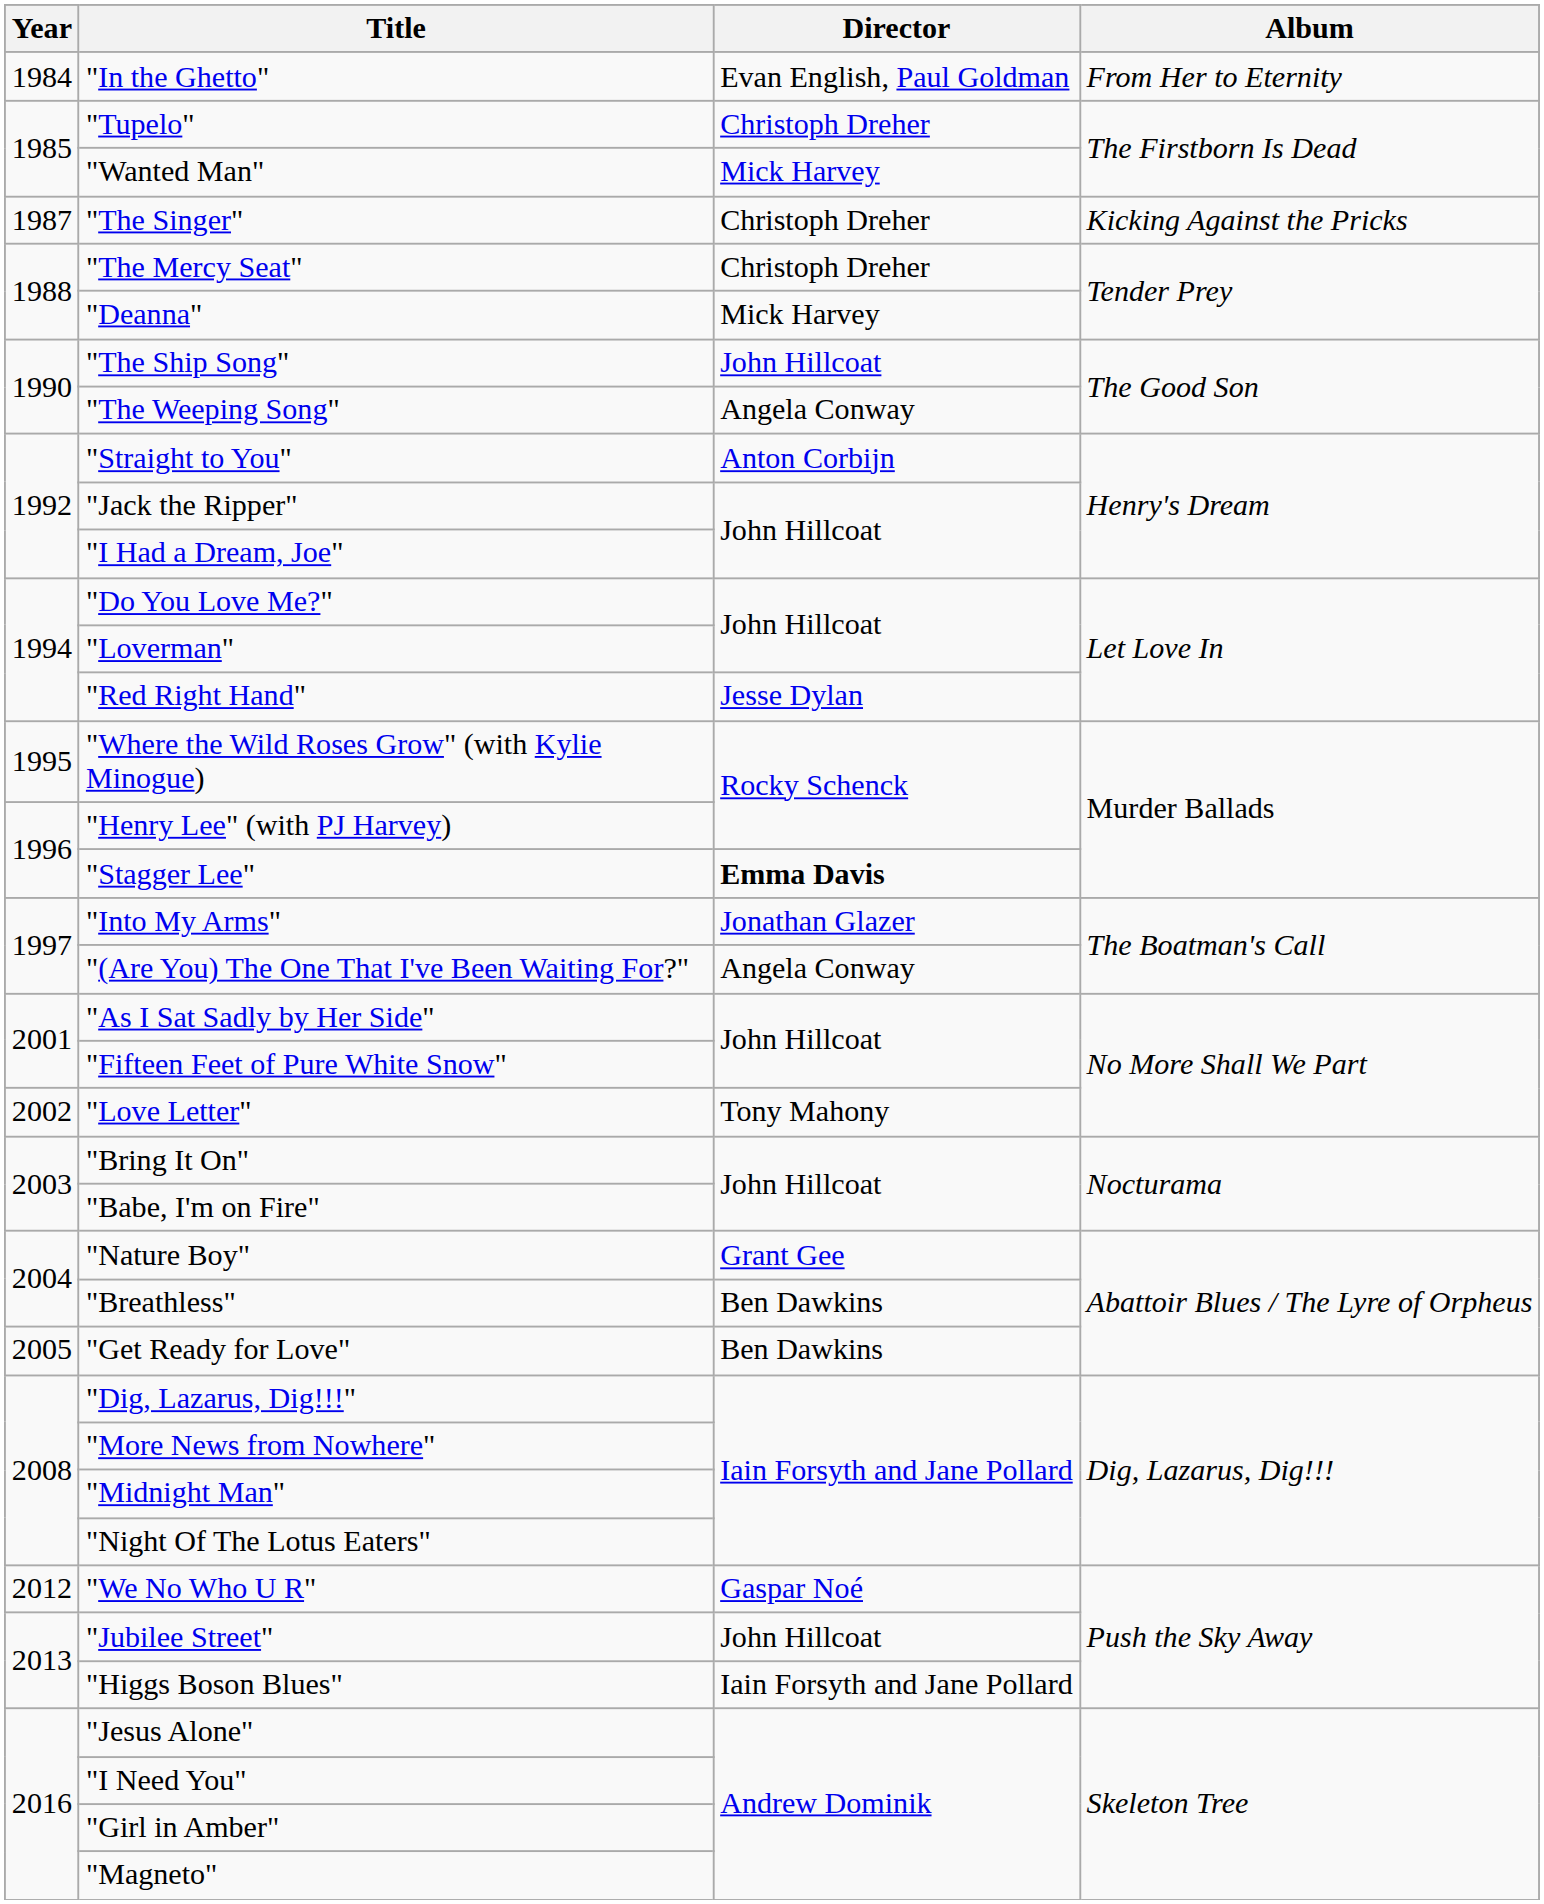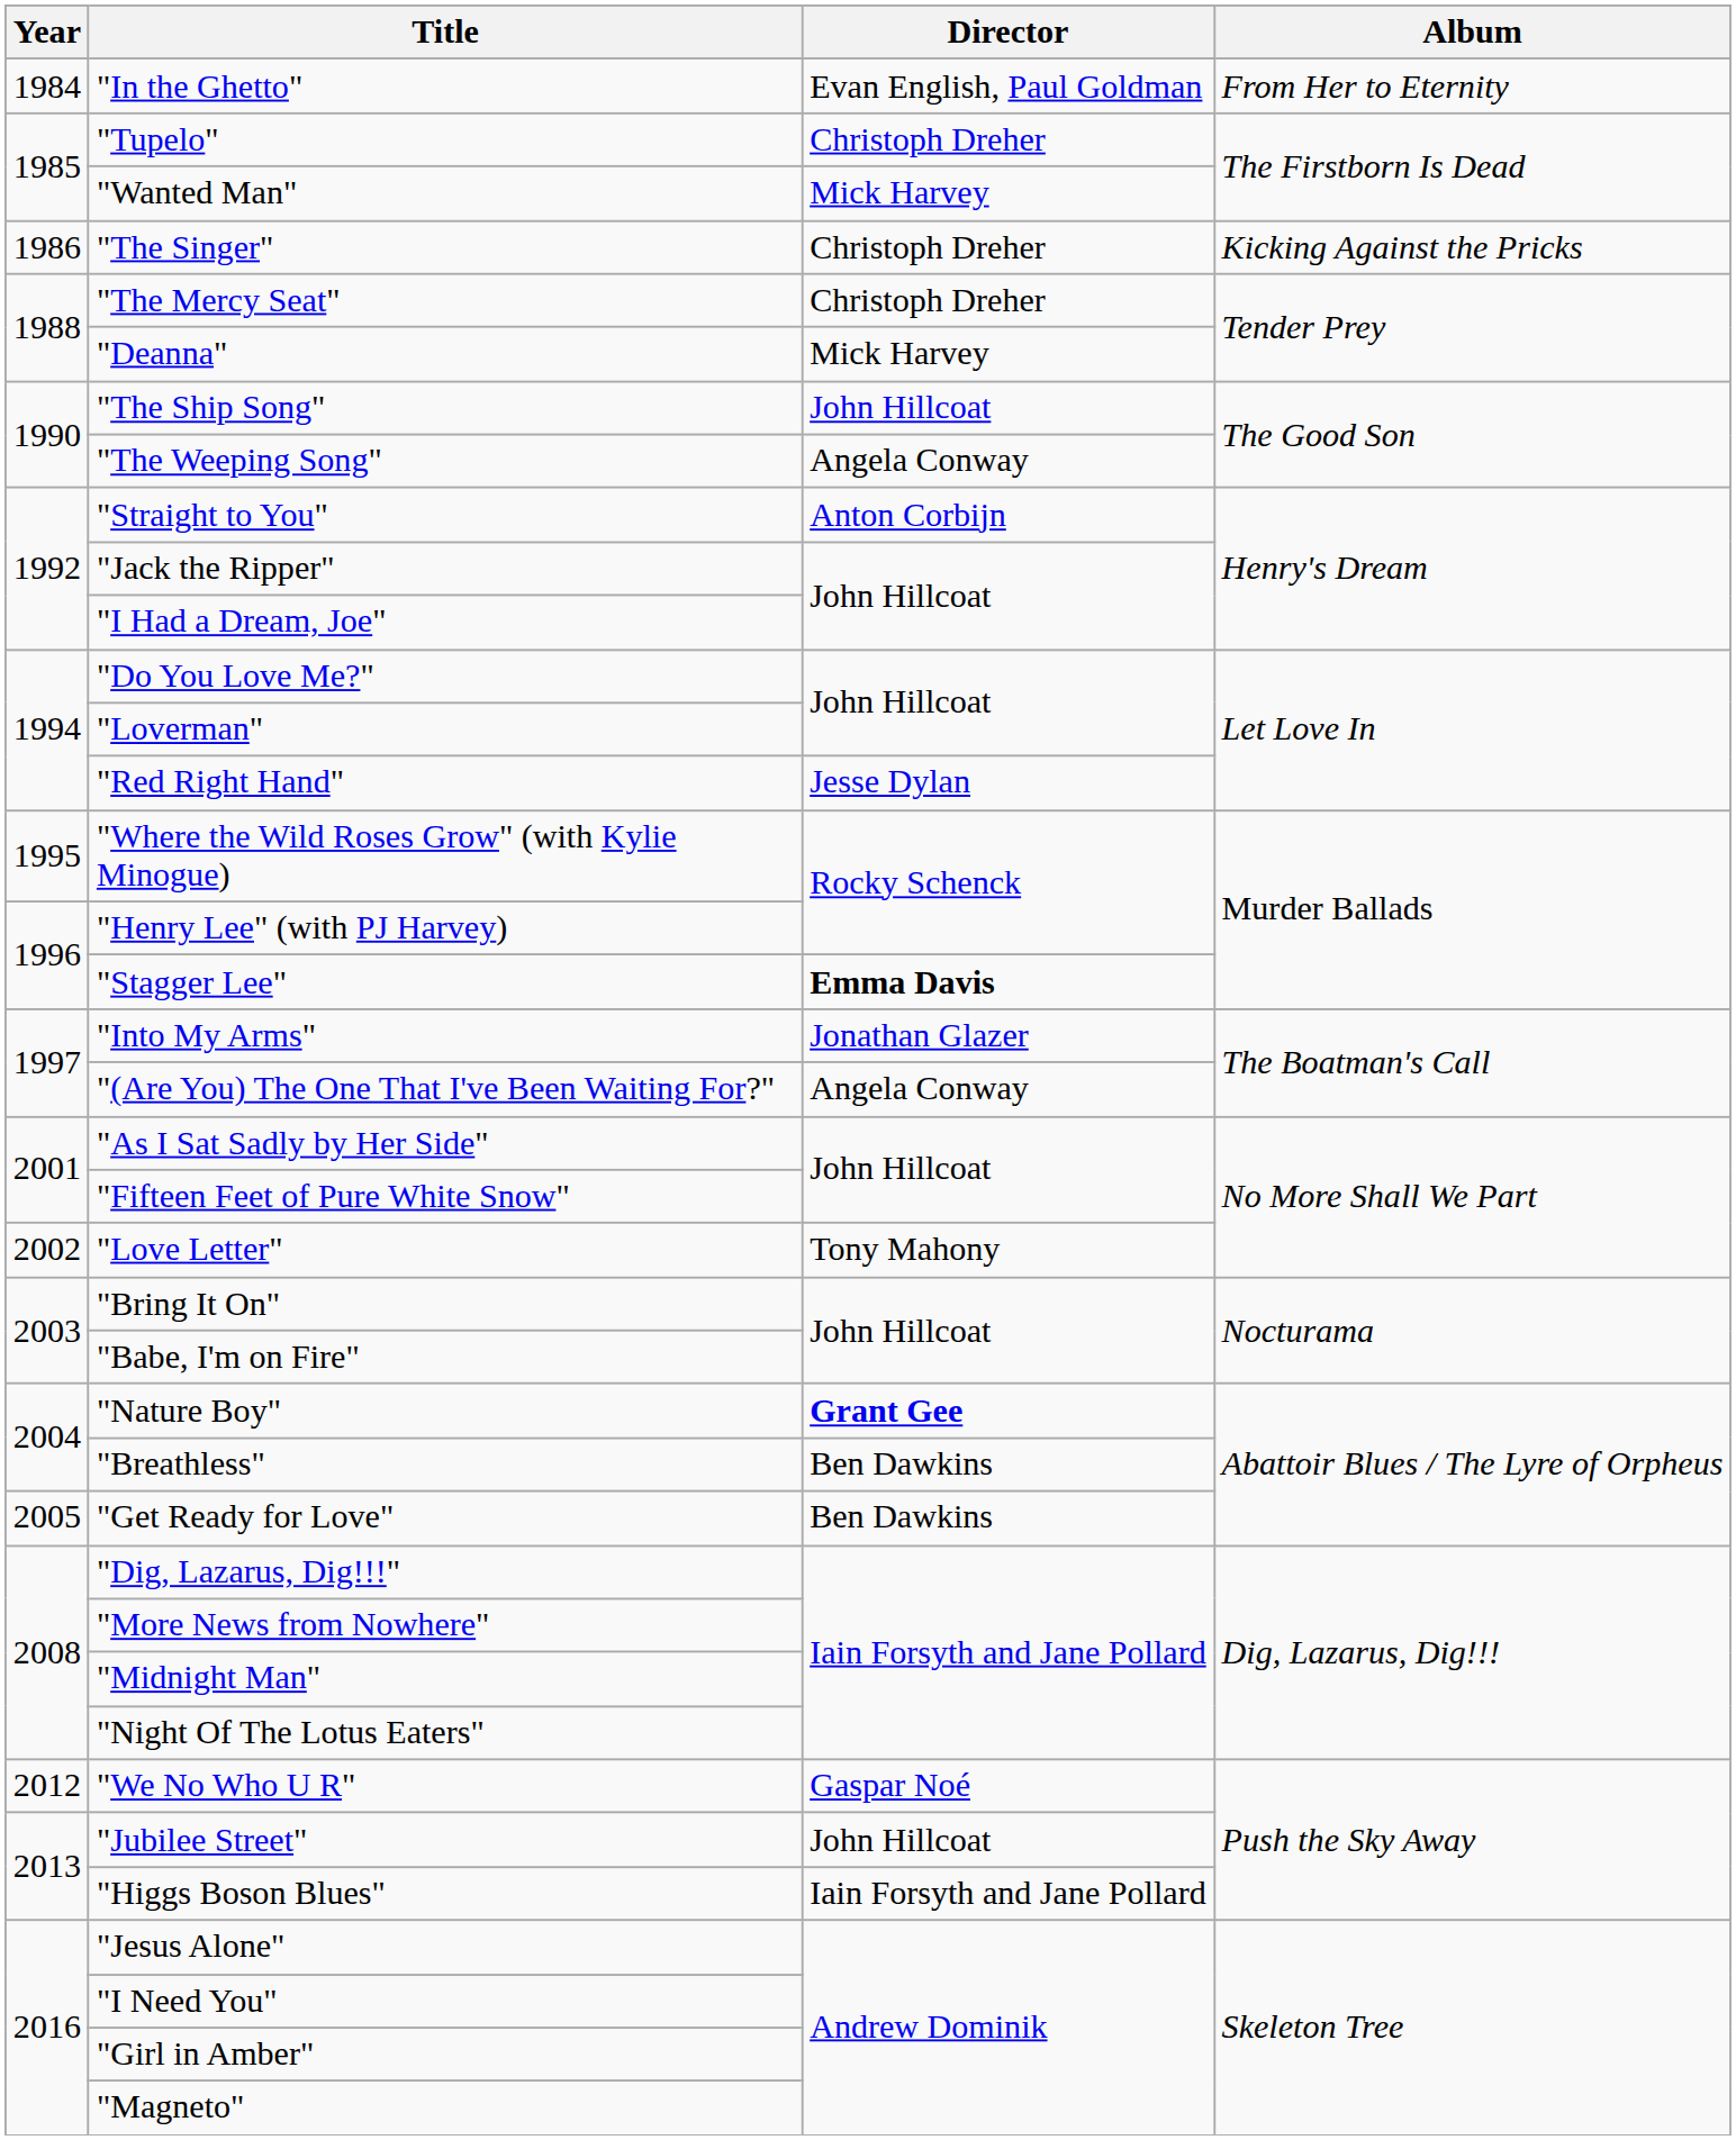"The Singer" | Year: 1987 -> 1986
"Nature Boy" | Director: normal -> bold
